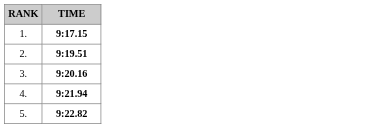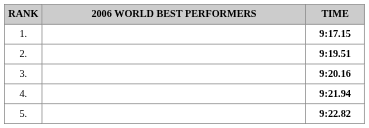+ column: 2006 WORLD BEST PERFORMERS
